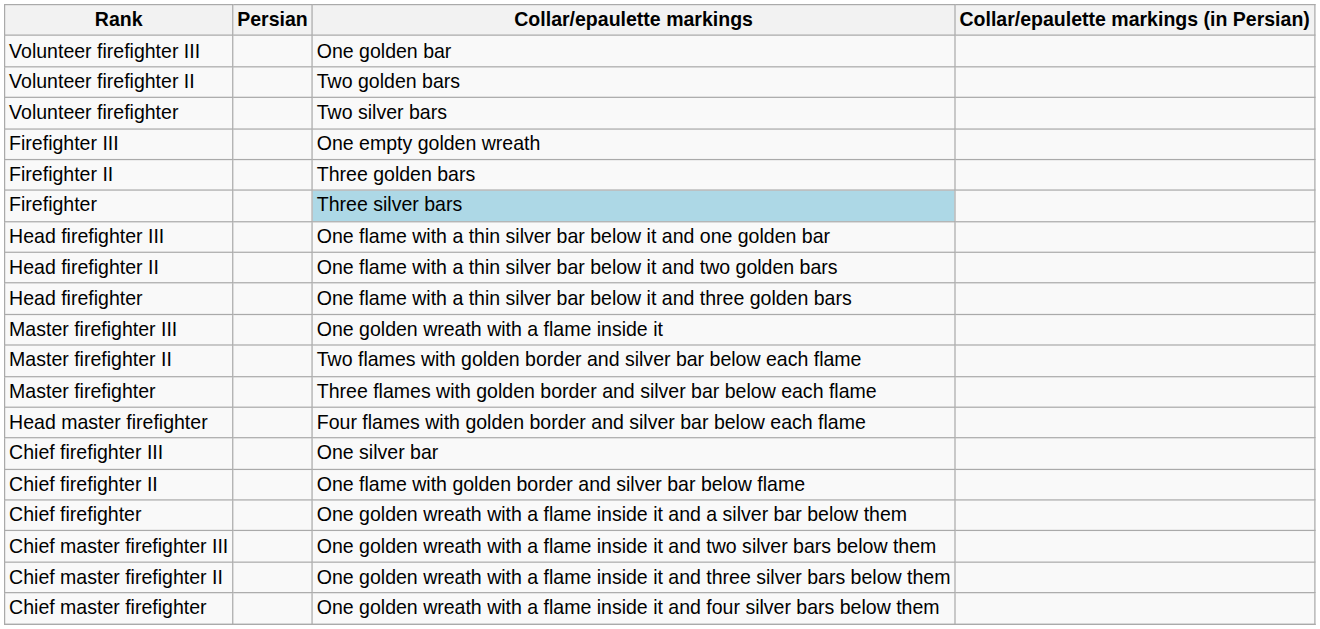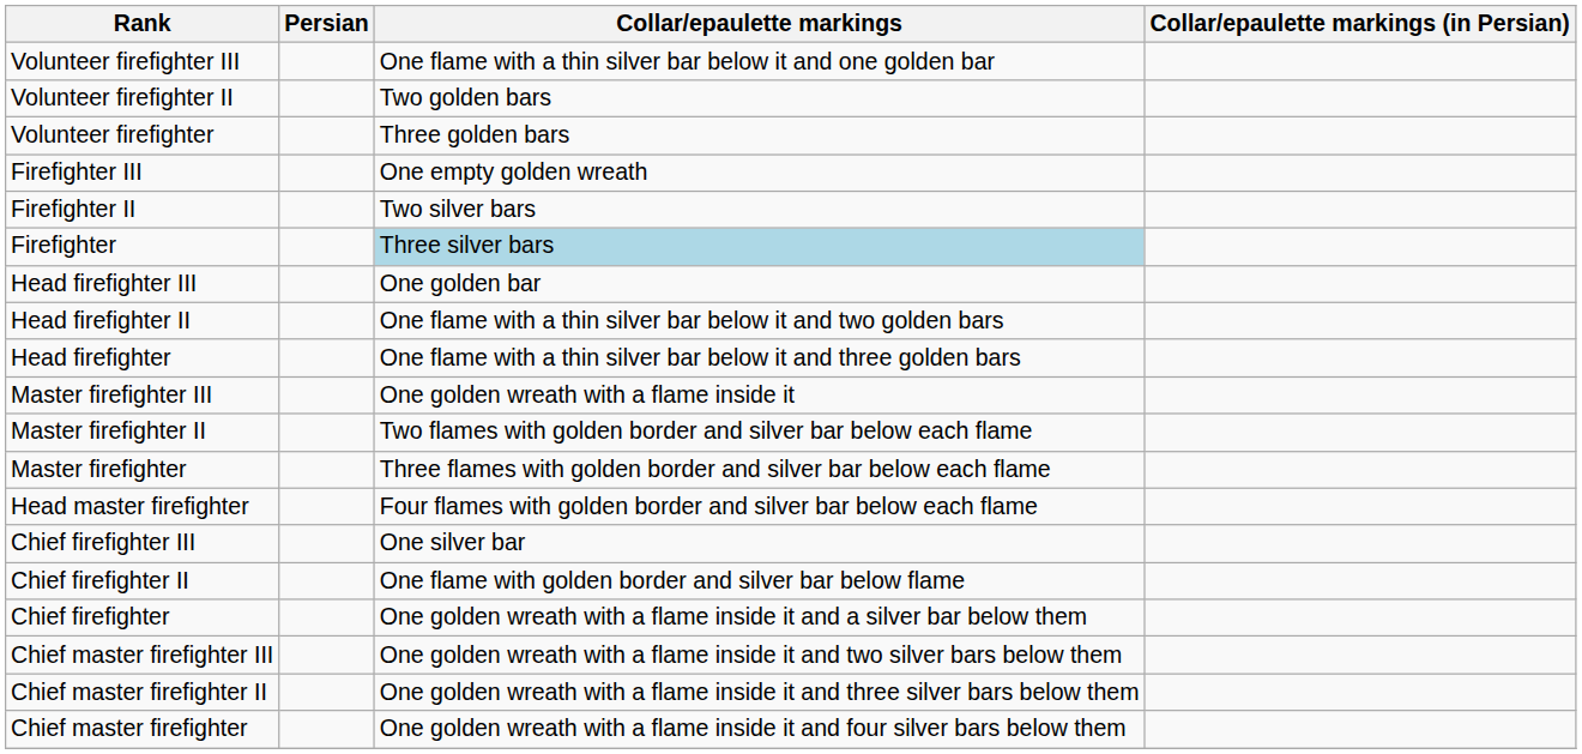Volunteer firefighter III | Collar/epaulette markings: One golden bar -> One flame with a thin silver bar below it and one golden bar
Volunteer firefighter | Collar/epaulette markings: Two silver bars -> Three golden bars
Firefighter II | Collar/epaulette markings: Three golden bars -> Two silver bars
Head firefighter III | Collar/epaulette markings: One flame with a thin silver bar below it and one golden bar -> One golden bar
